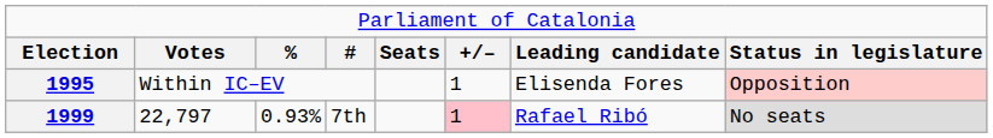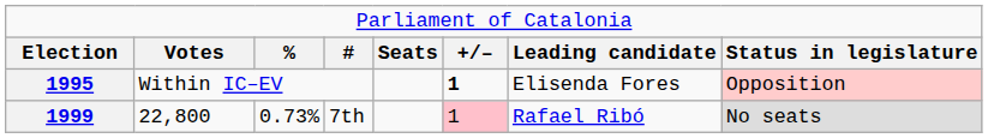1995 | column 6: normal -> bold
1999 | column 2: 22,797 -> 22,800
1999 | column 3: 0.93% -> 0.73%
